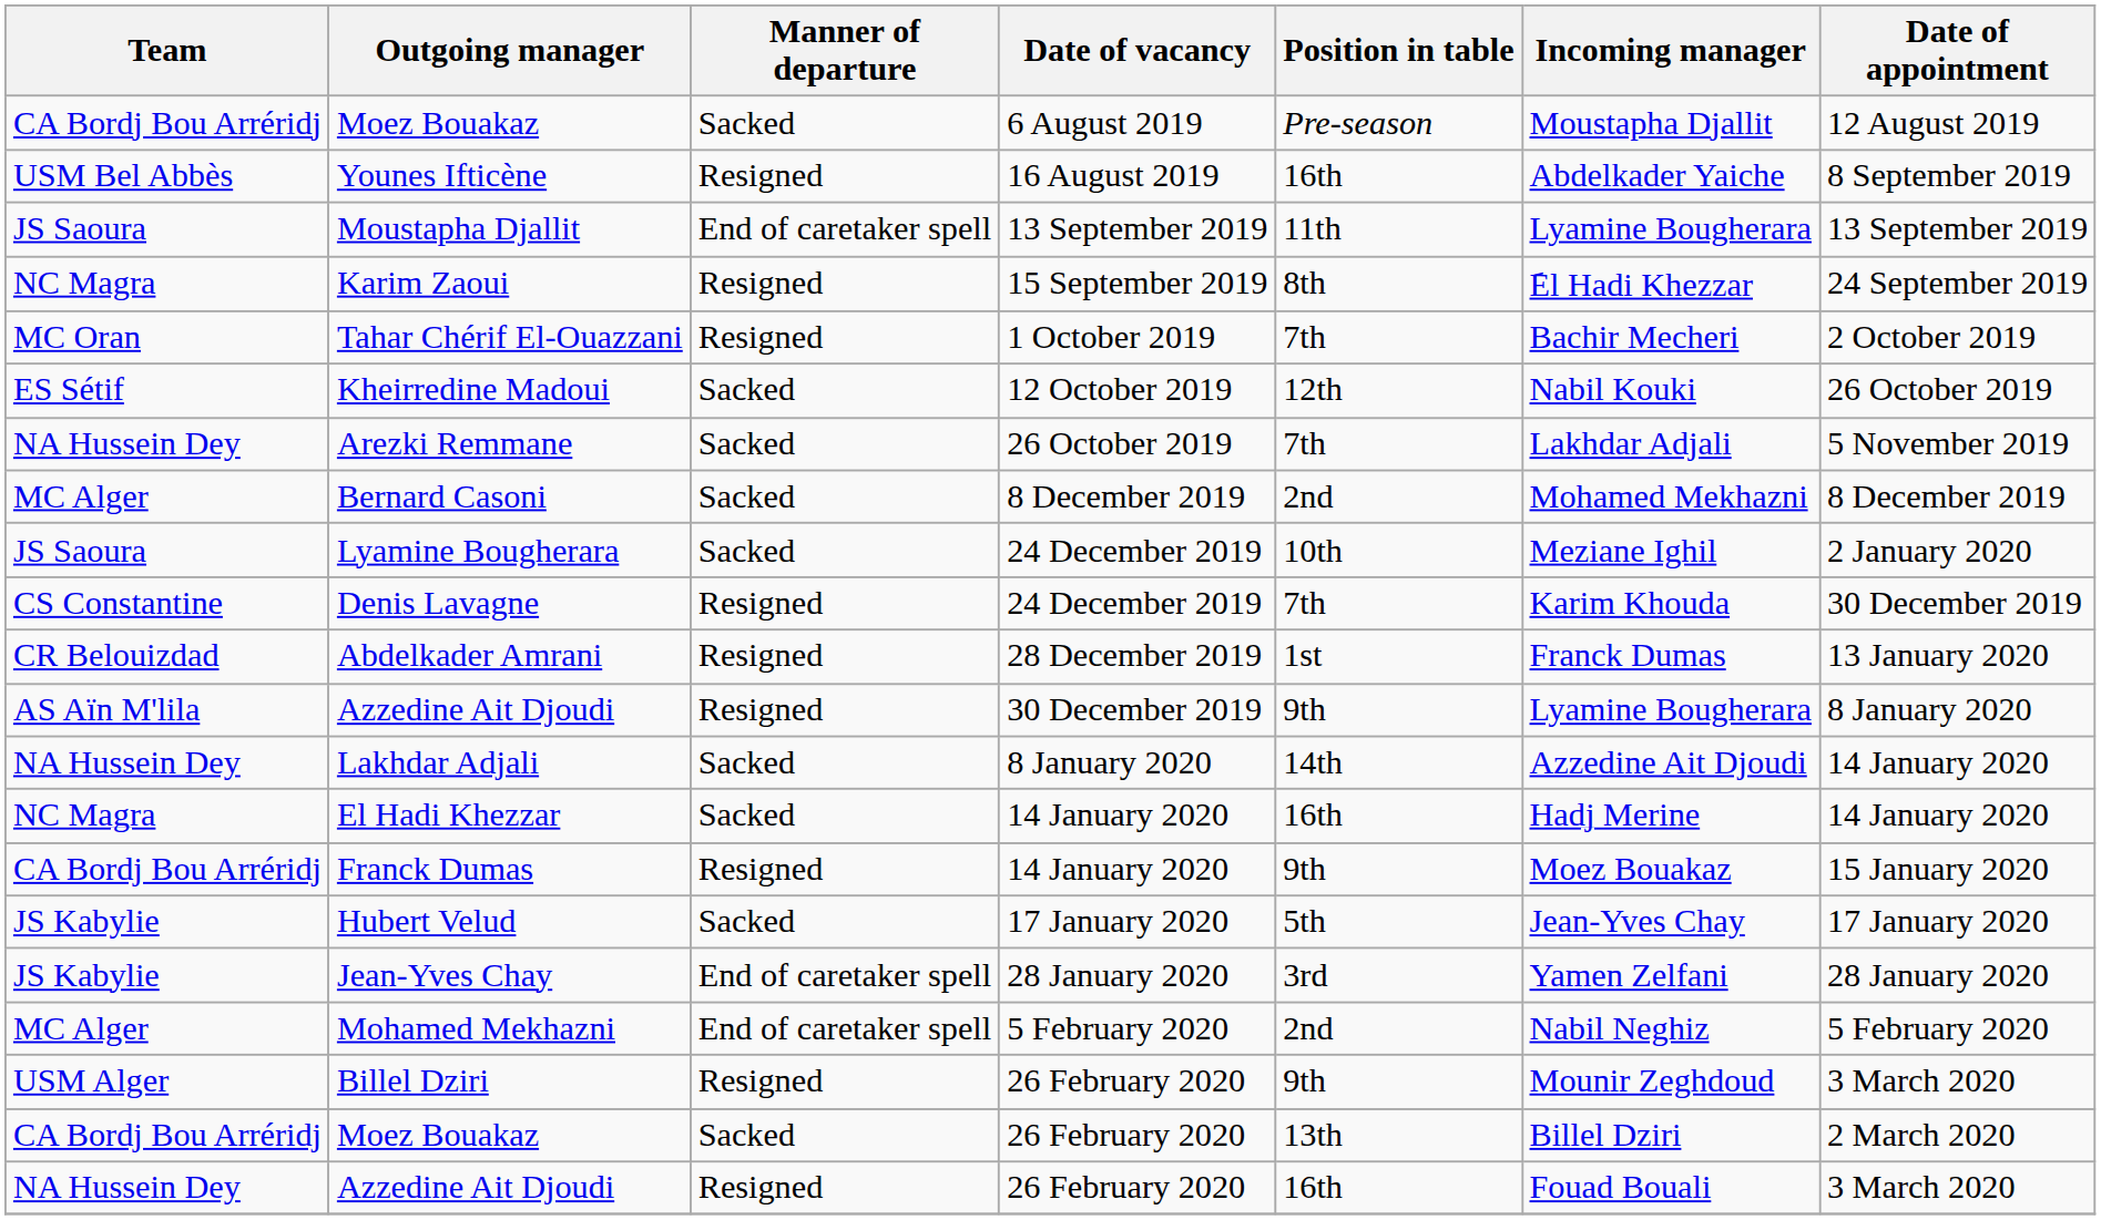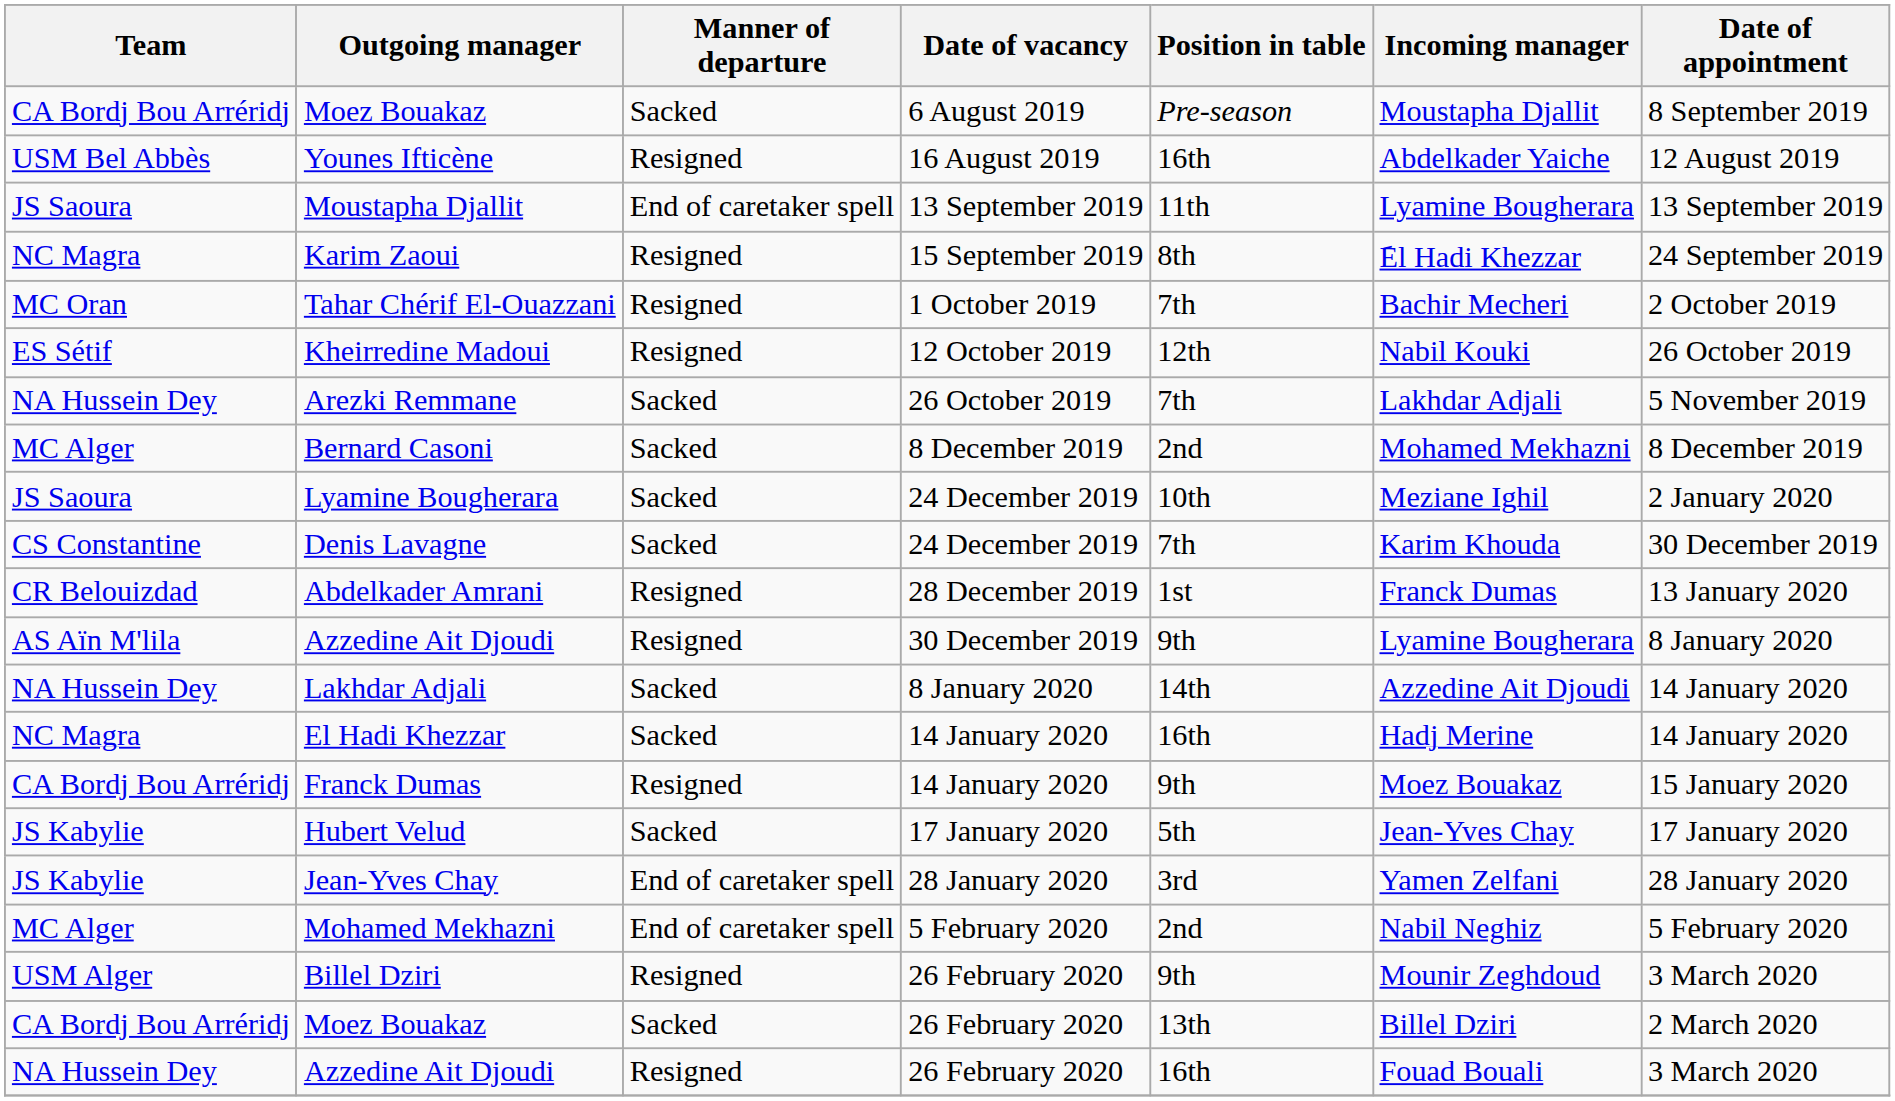Moez Bouakaz / 6 August 2019 | Date of appointment: 12 August 2019 -> 8 September 2019
Younes Ifticène | Date of appointment: 8 September 2019 -> 12 August 2019
Kheirredine Madoui | Manner of departure: Sacked -> Resigned
Denis Lavagne | Manner of departure: Resigned -> Sacked
